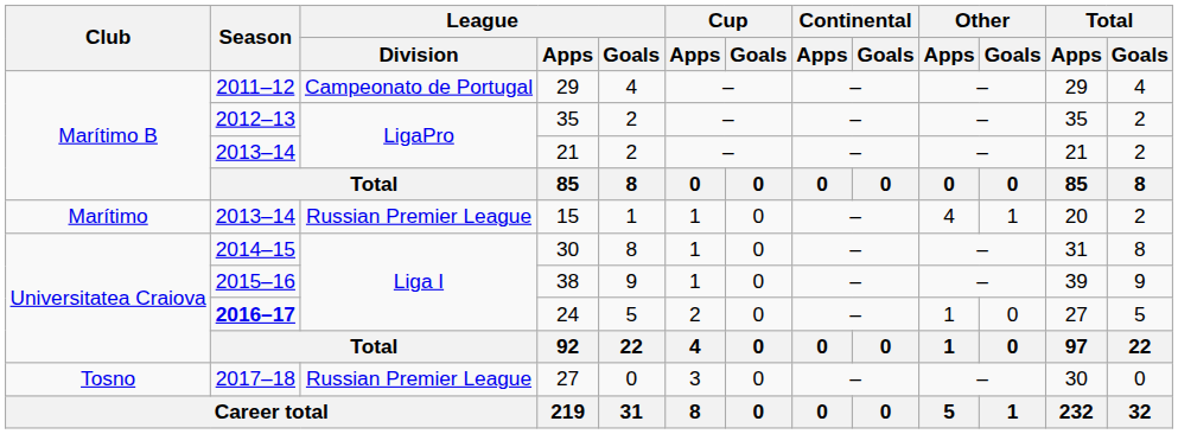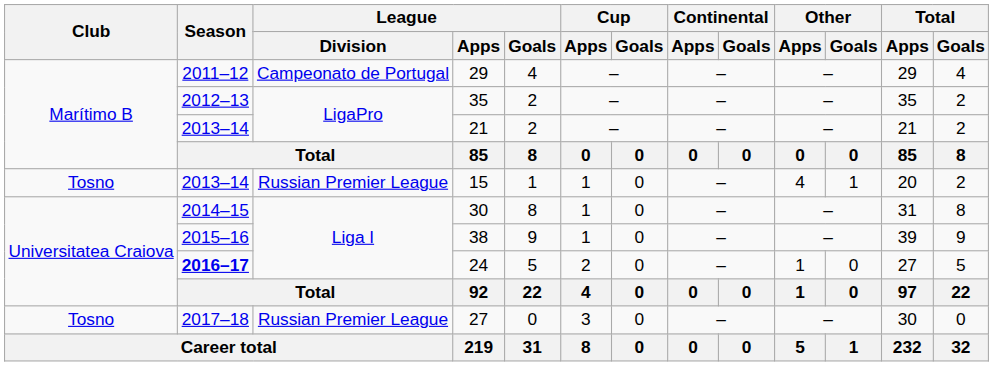15 | Club: Marítimo -> Tosno
